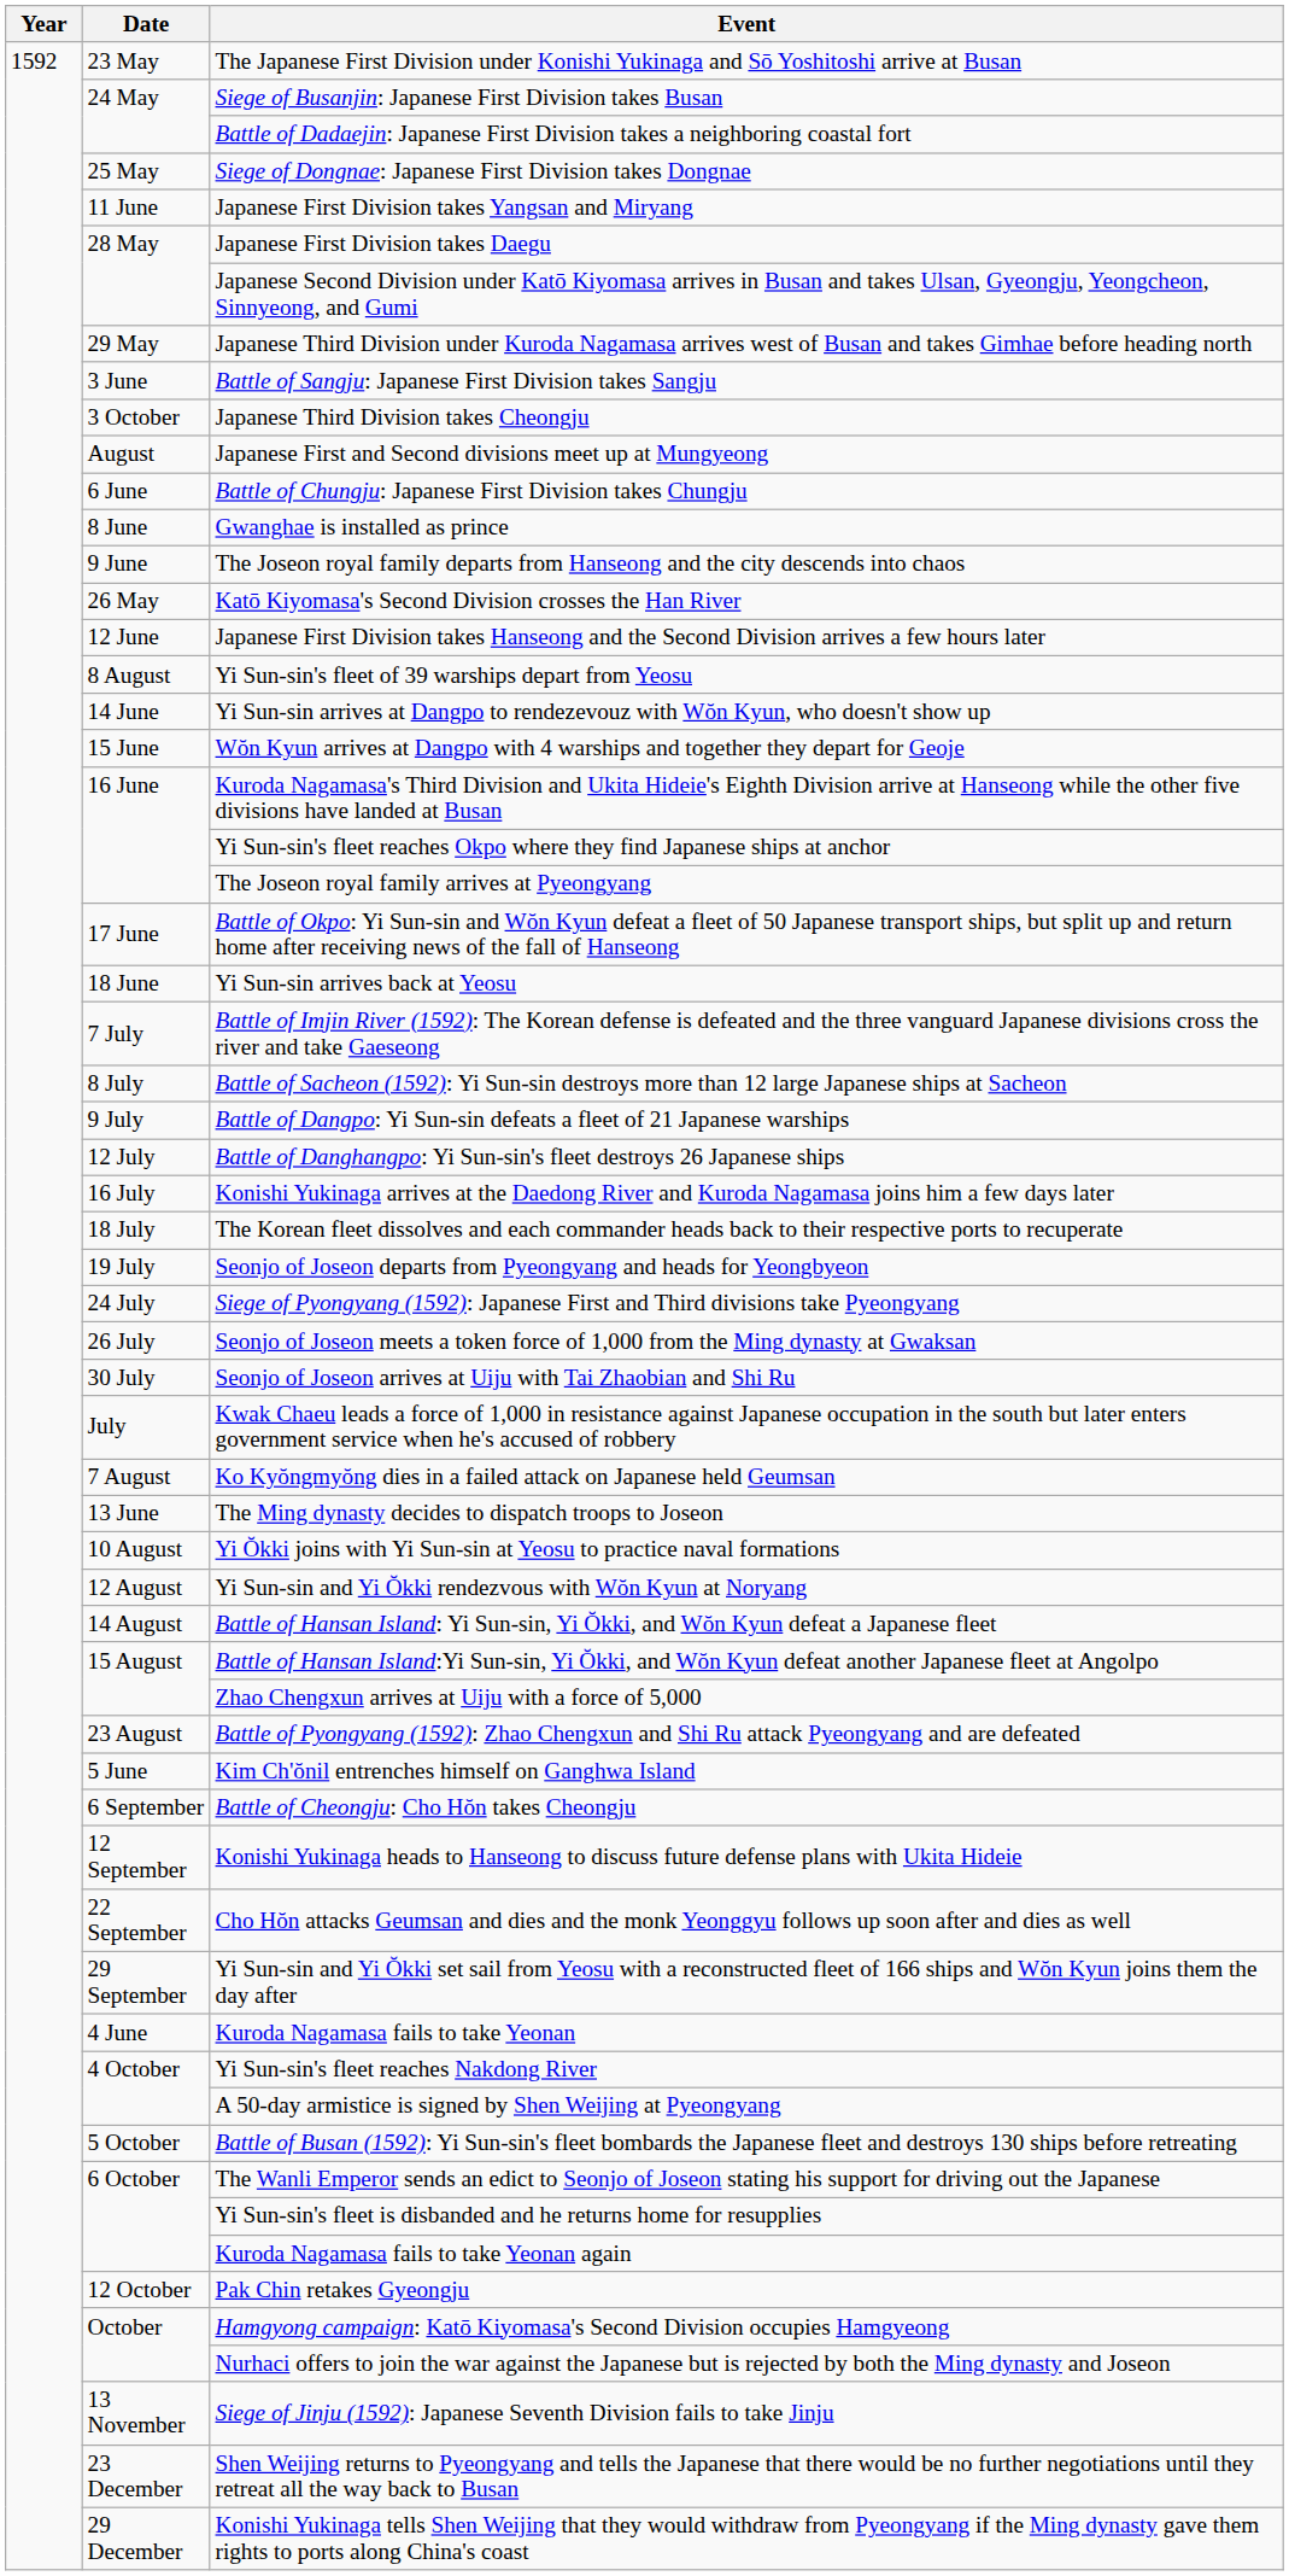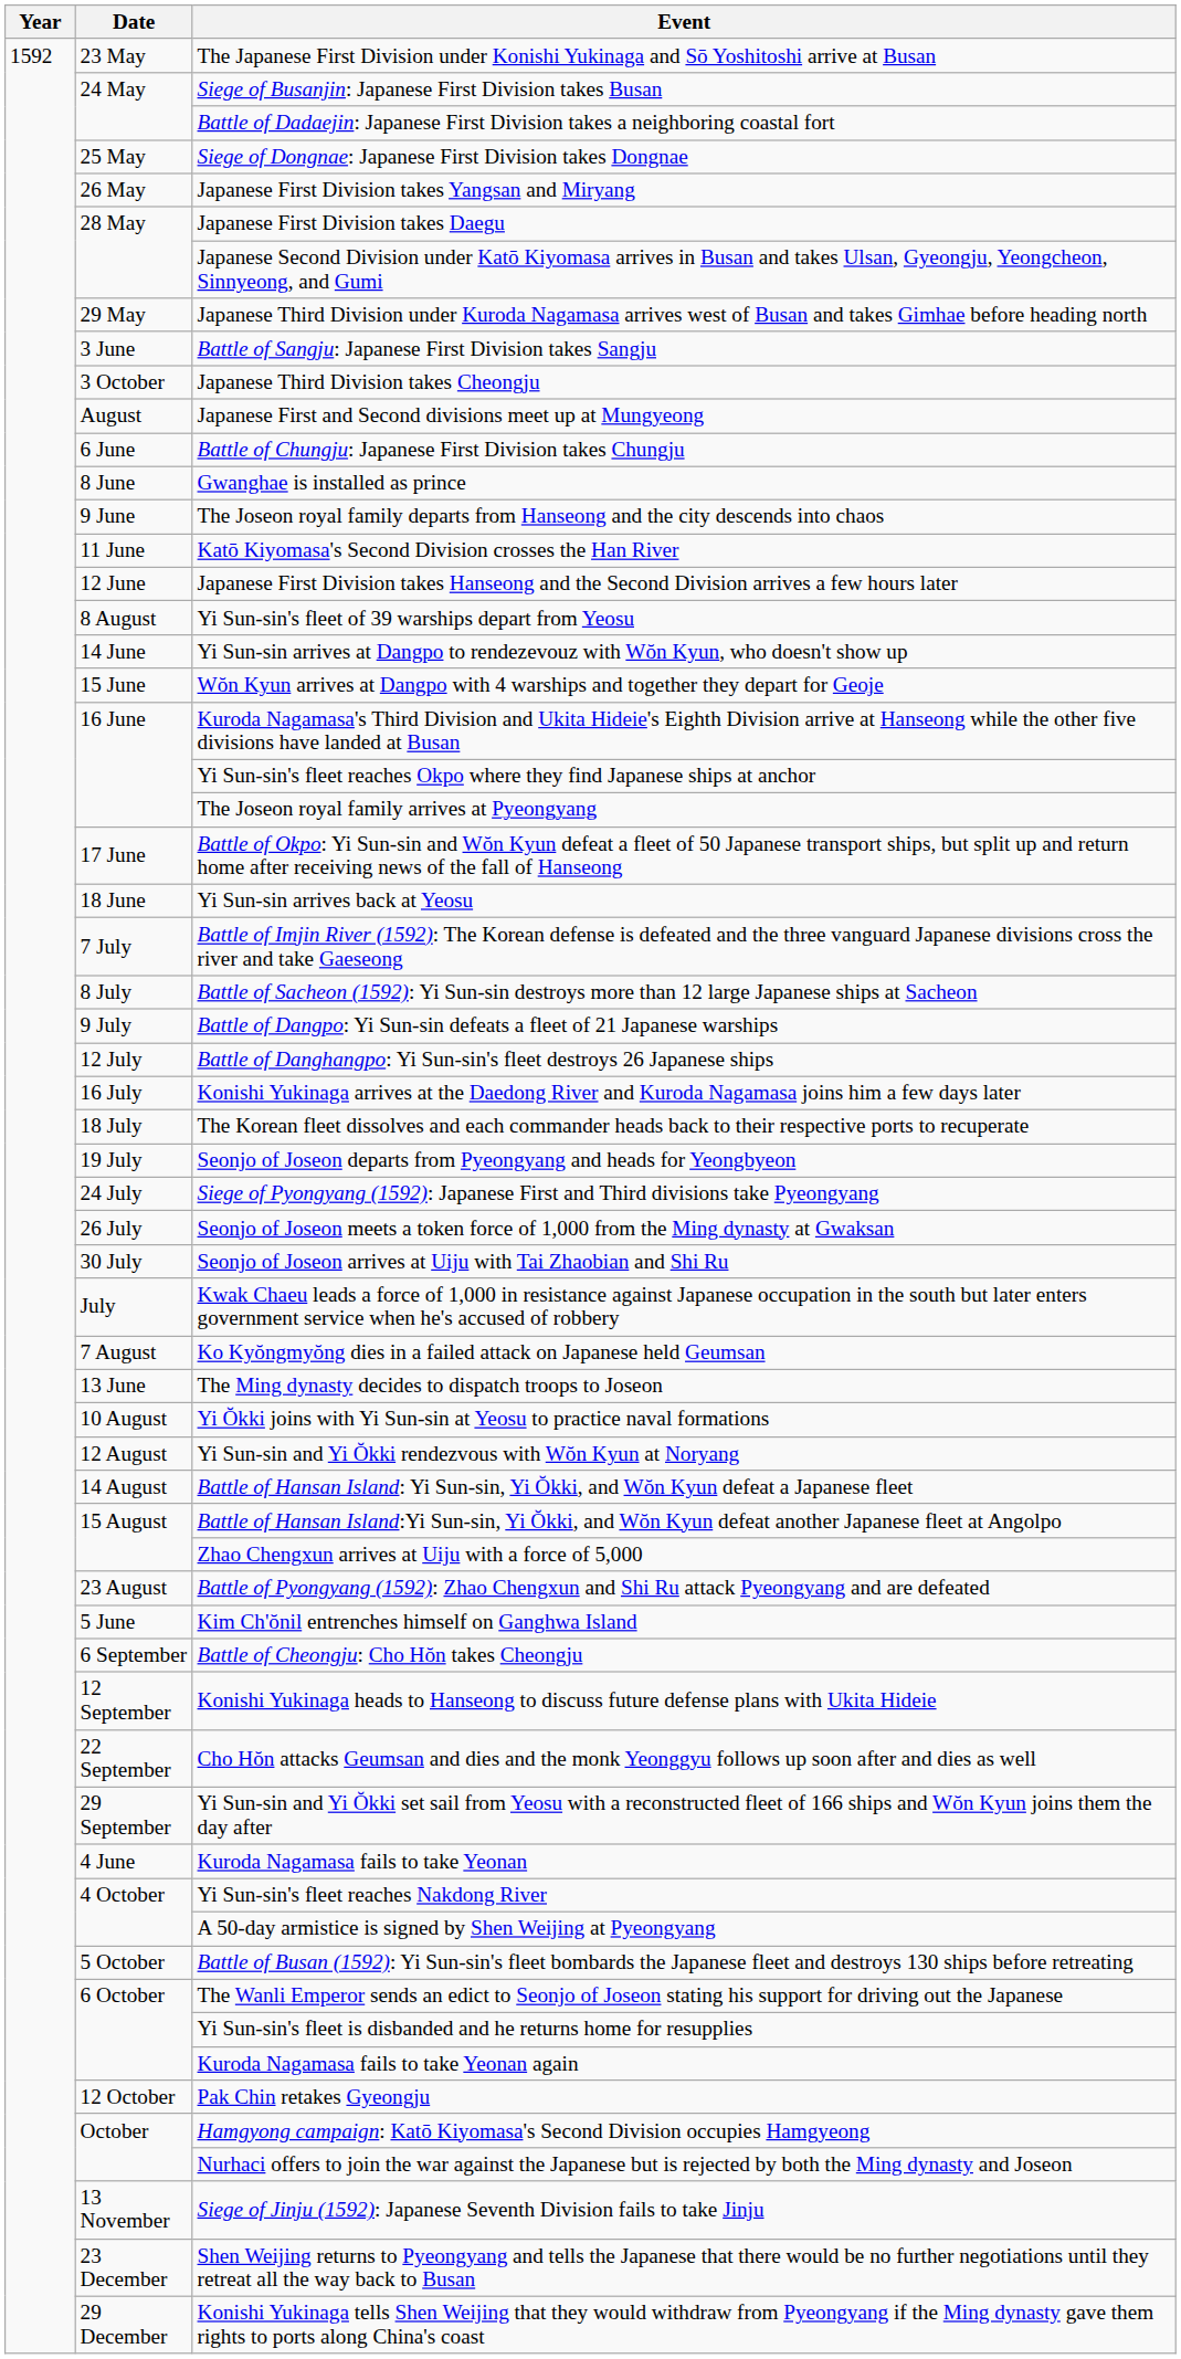Japanese First Division takes Yangsan and Miryang | Date: 11 June -> 26 May
Katō Kiyomasa's Second Division crosses the Han River | Date: 26 May -> 11 June
